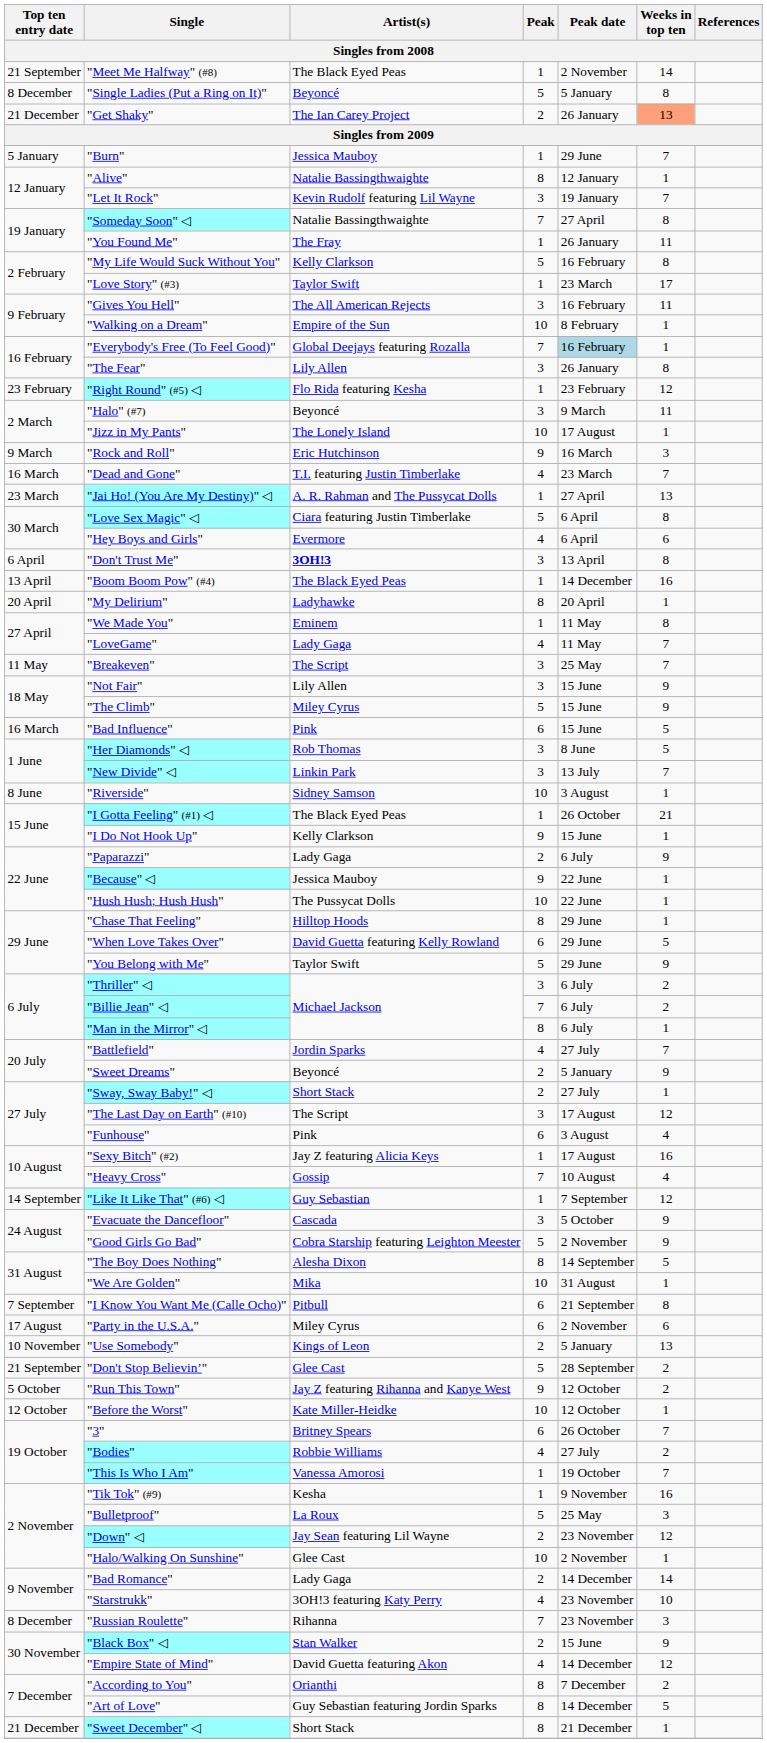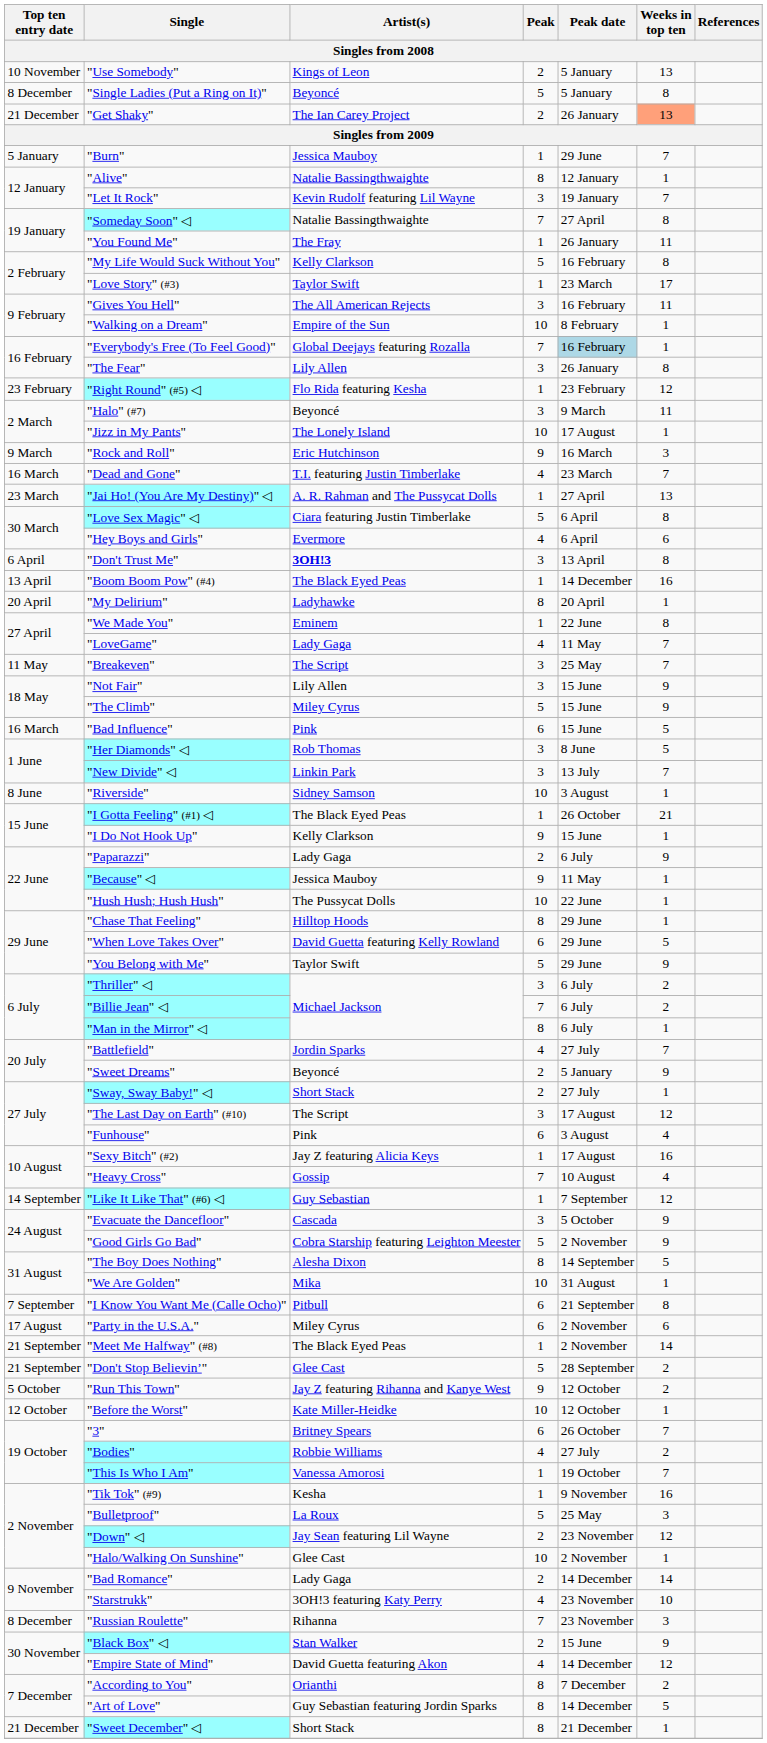rows swapped: "Use Somebody" <-> "Meet Me Halfway" (#8)
"We Made You" | Peak date: 11 May -> 22 June
"Because" ◁ | Peak date: 22 June -> 11 May
